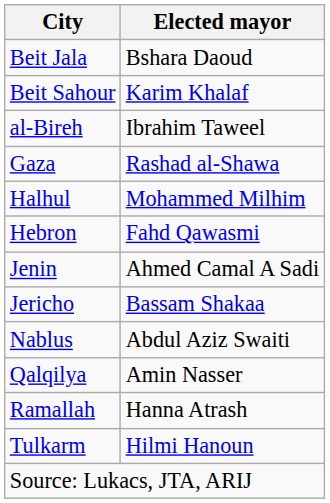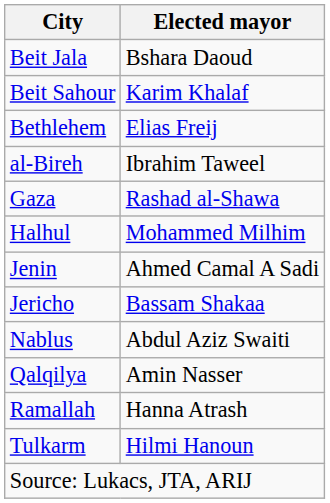+ row: Bethlehem | Elias Freij
- row: Hebron | Fahd Qawasmi
